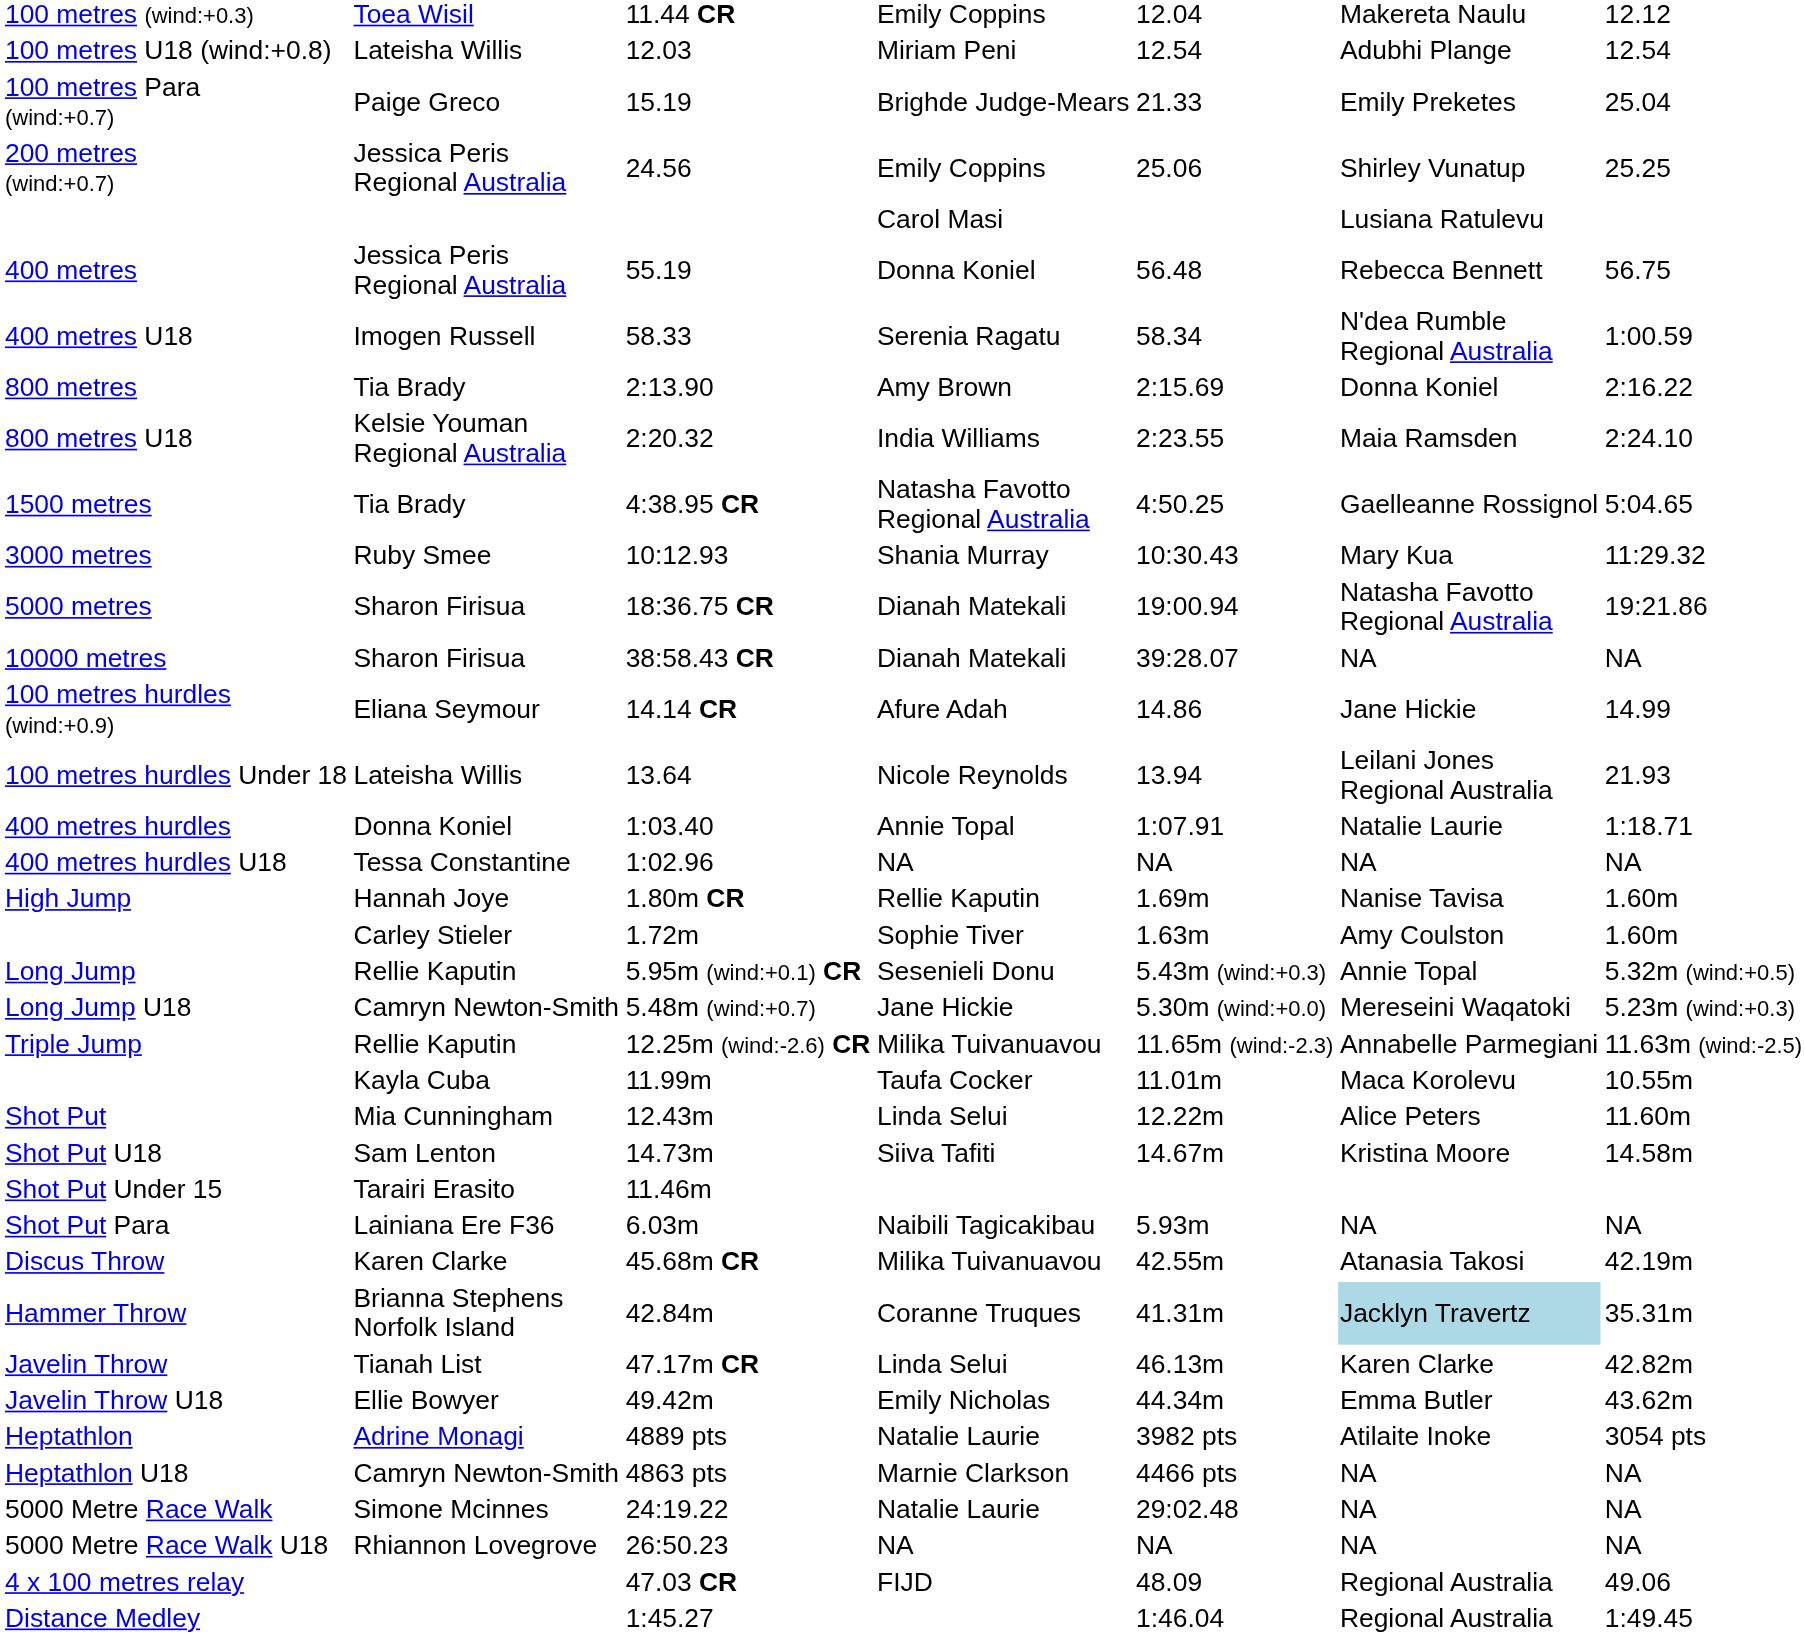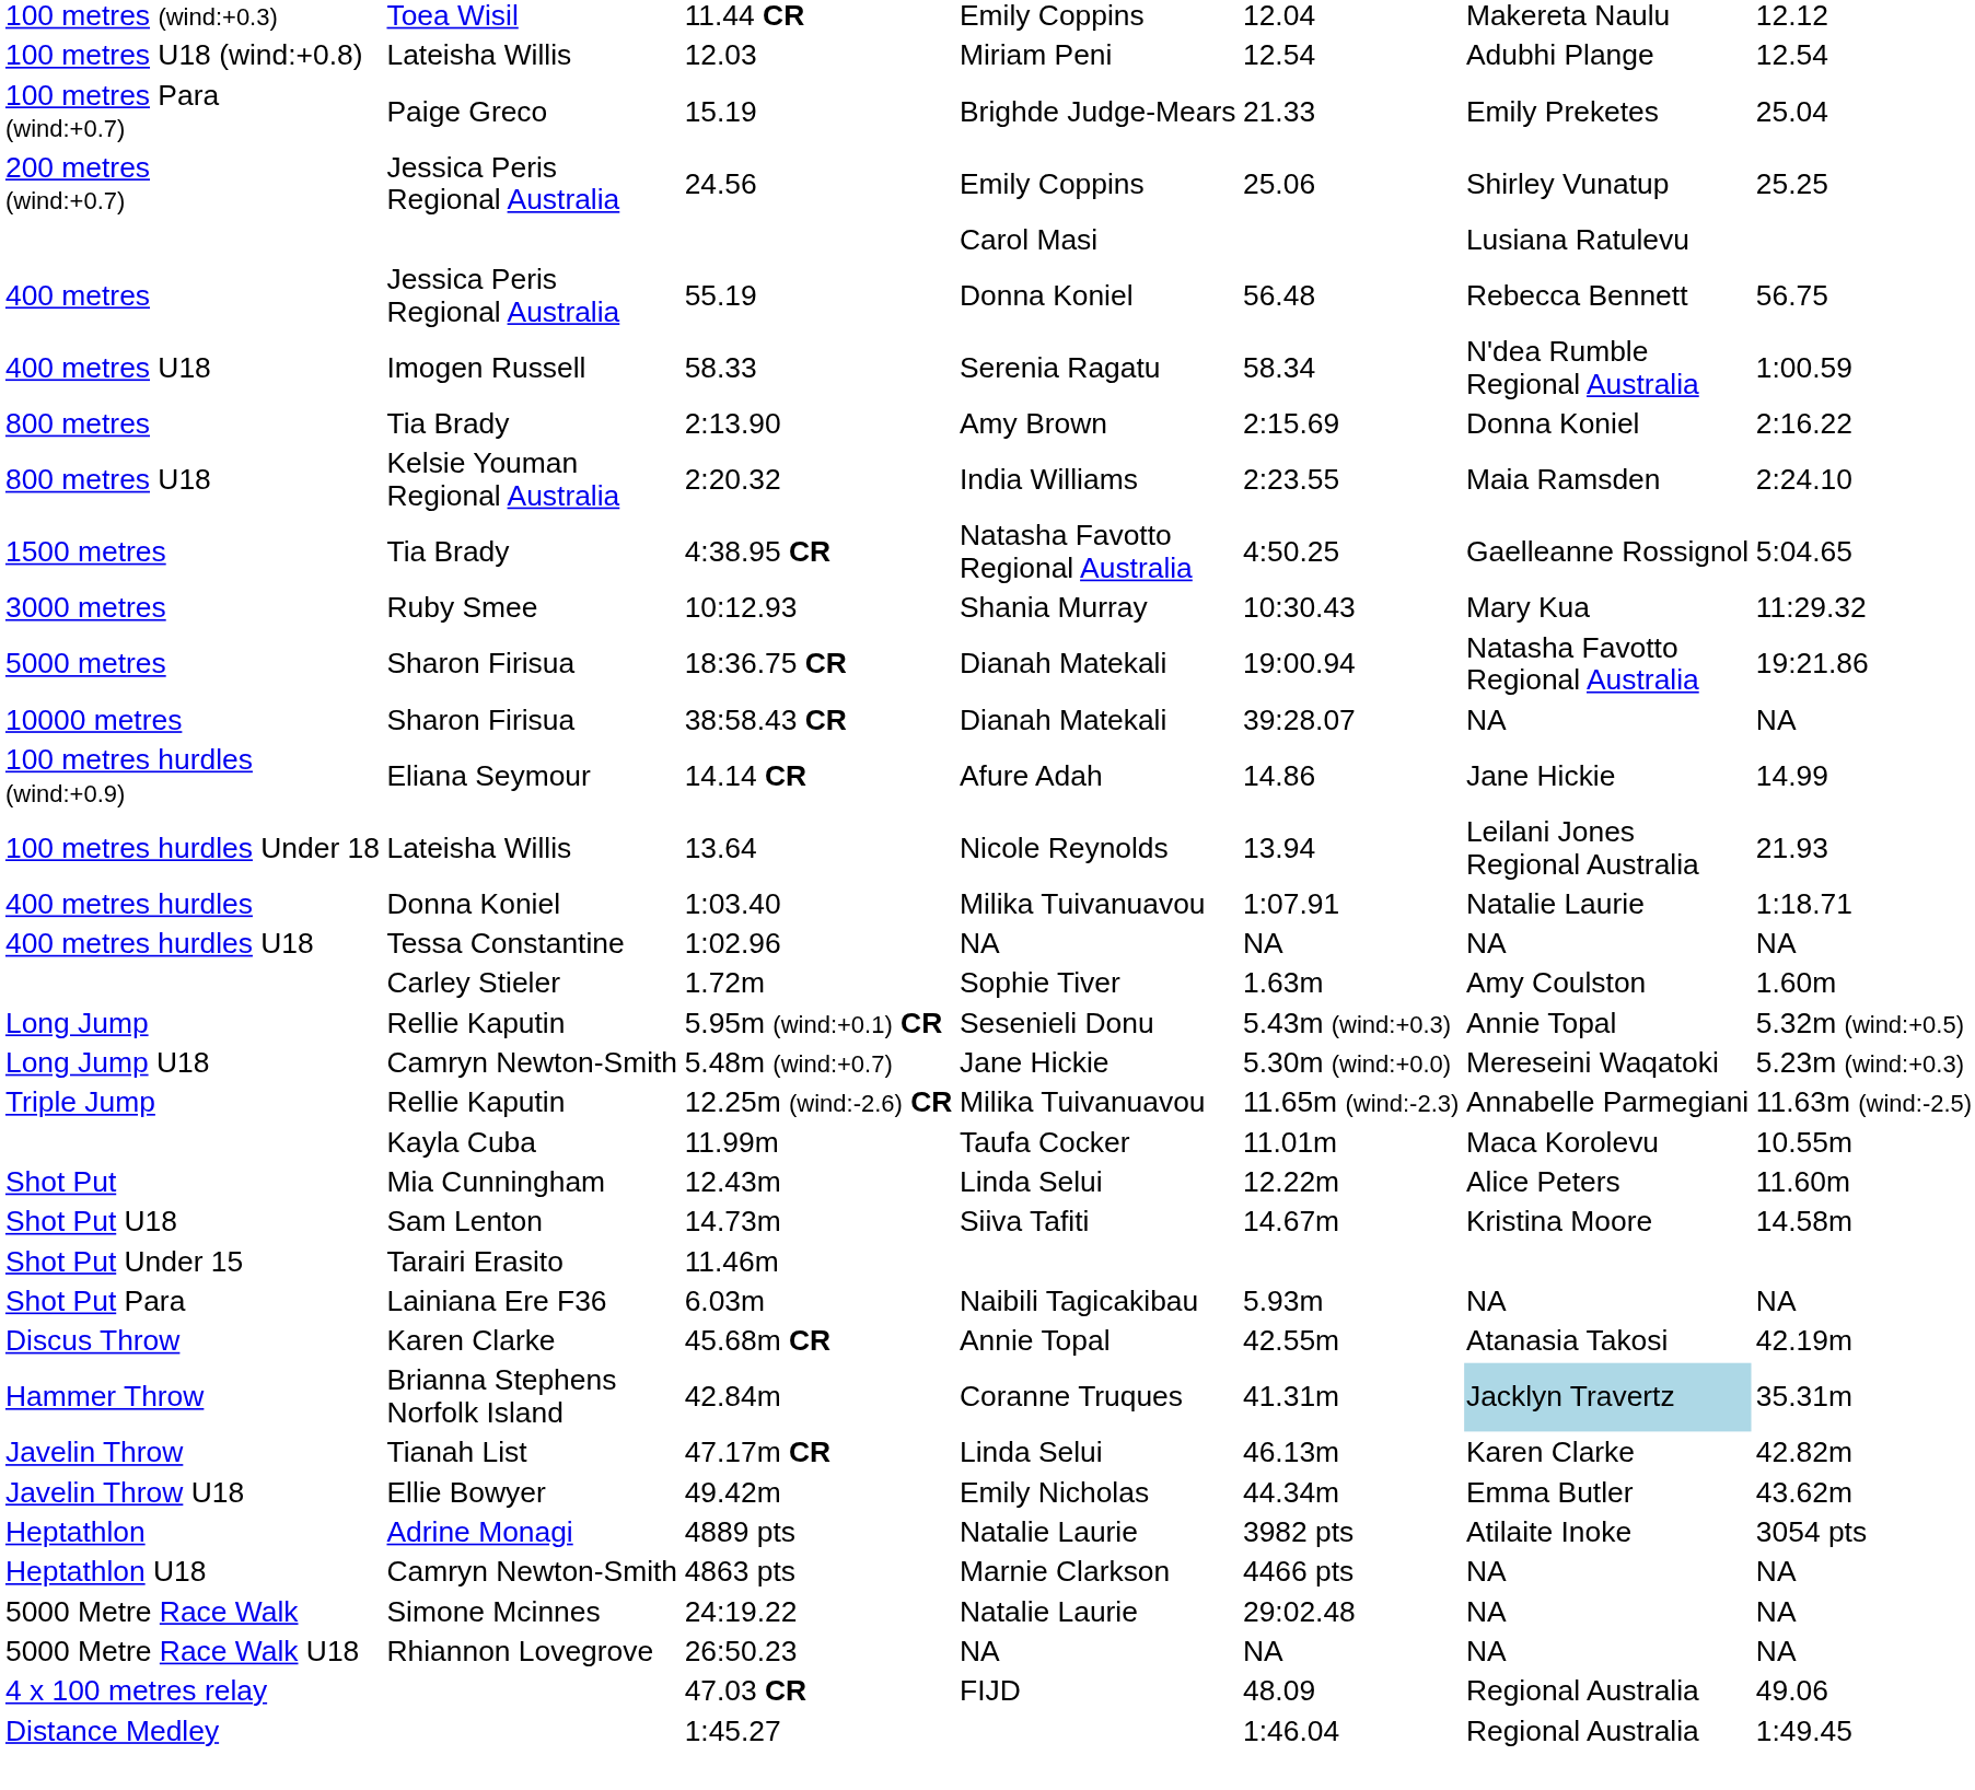400 metres hurdles | column 4: Annie Topal -> Milika Tuivanuavou
- row: High Jump | Hannah Joye | 1.80m CR | Rellie Kaputin | 1.69m | Nanise Tavisa | 1.60m
Discus Throw | column 4: Milika Tuivanuavou -> Annie Topal
